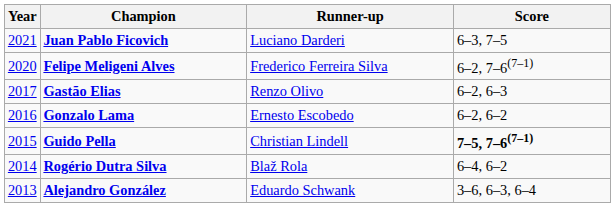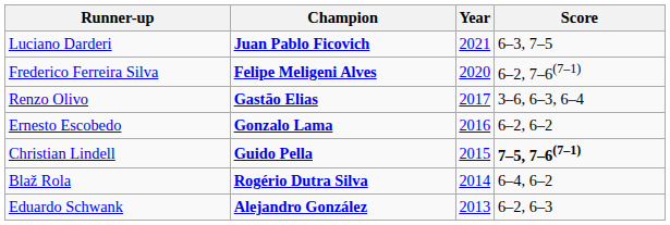columns swapped: Year <-> Runner-up
Gastão Elias | Score: 6–2, 6–3 -> 3–6, 6–3, 6–4
Alejandro González | Score: 3–6, 6–3, 6–4 -> 6–2, 6–3
